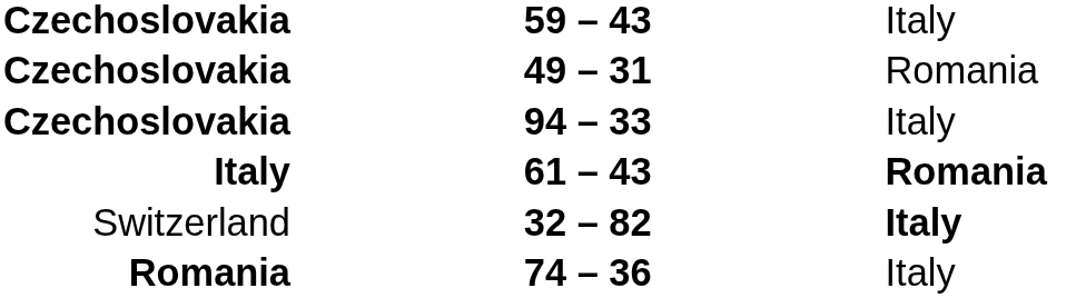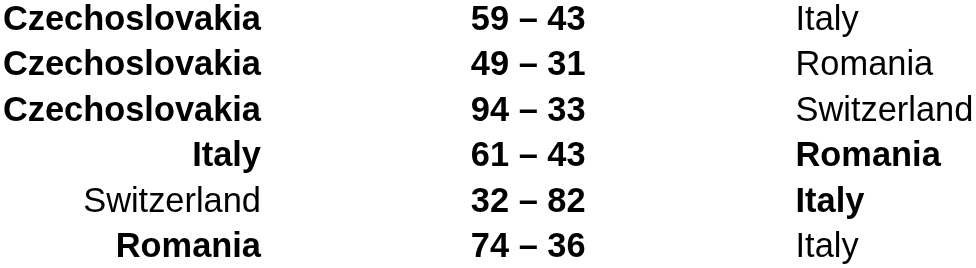94 – 33 | column 3: Italy -> Switzerland
